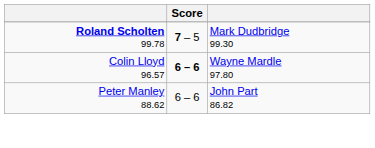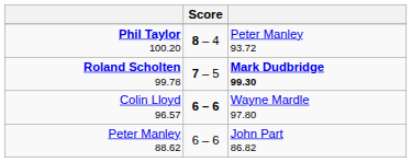+ row: Phil Taylor 100.20 | 8 – 4 | Peter Manley 93.72
Roland Scholten 99.78 | column 3: normal -> bold
